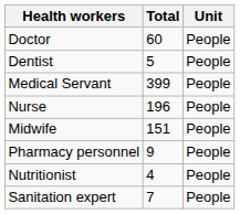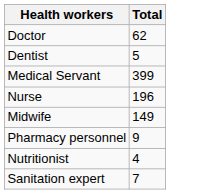- column: Unit | People | People | People | People | People | People | People | People
Doctor | Total: 60 -> 62
Midwife | Total: 151 -> 149
